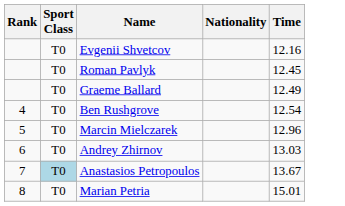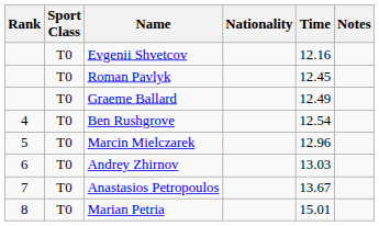+ column: Notes
Anastasios Petropoulos | Sport Class: lightblue background -> no background
